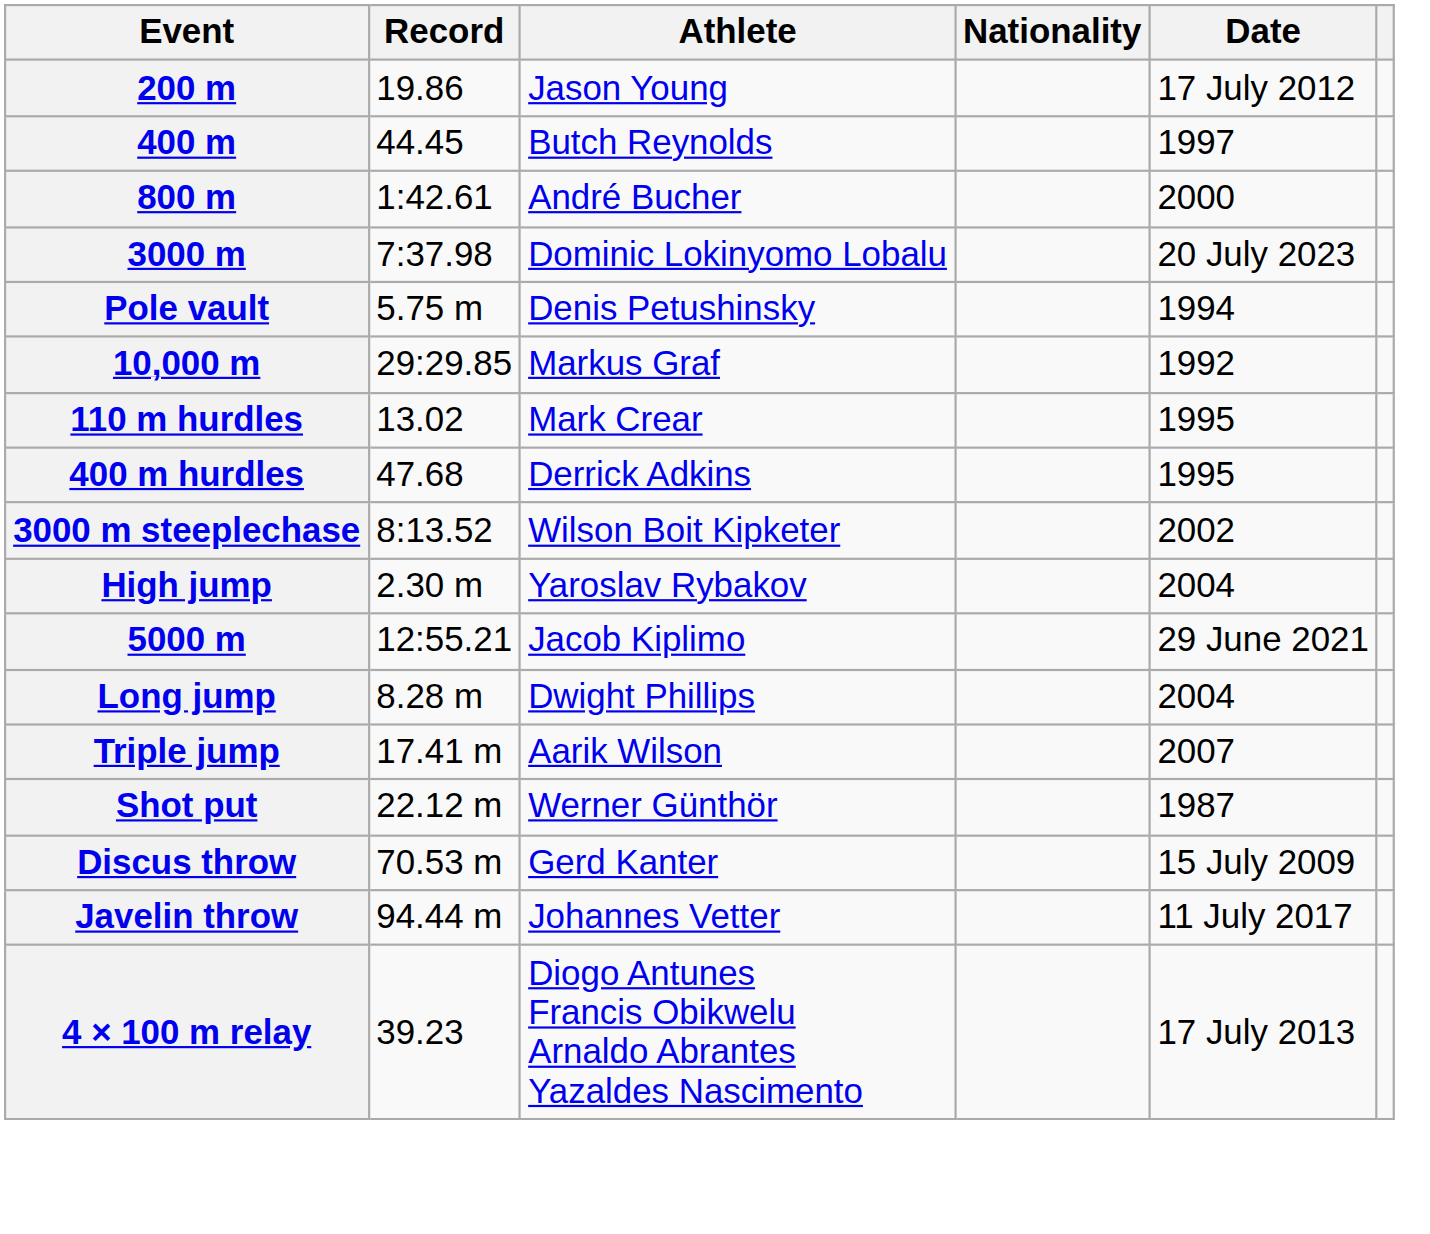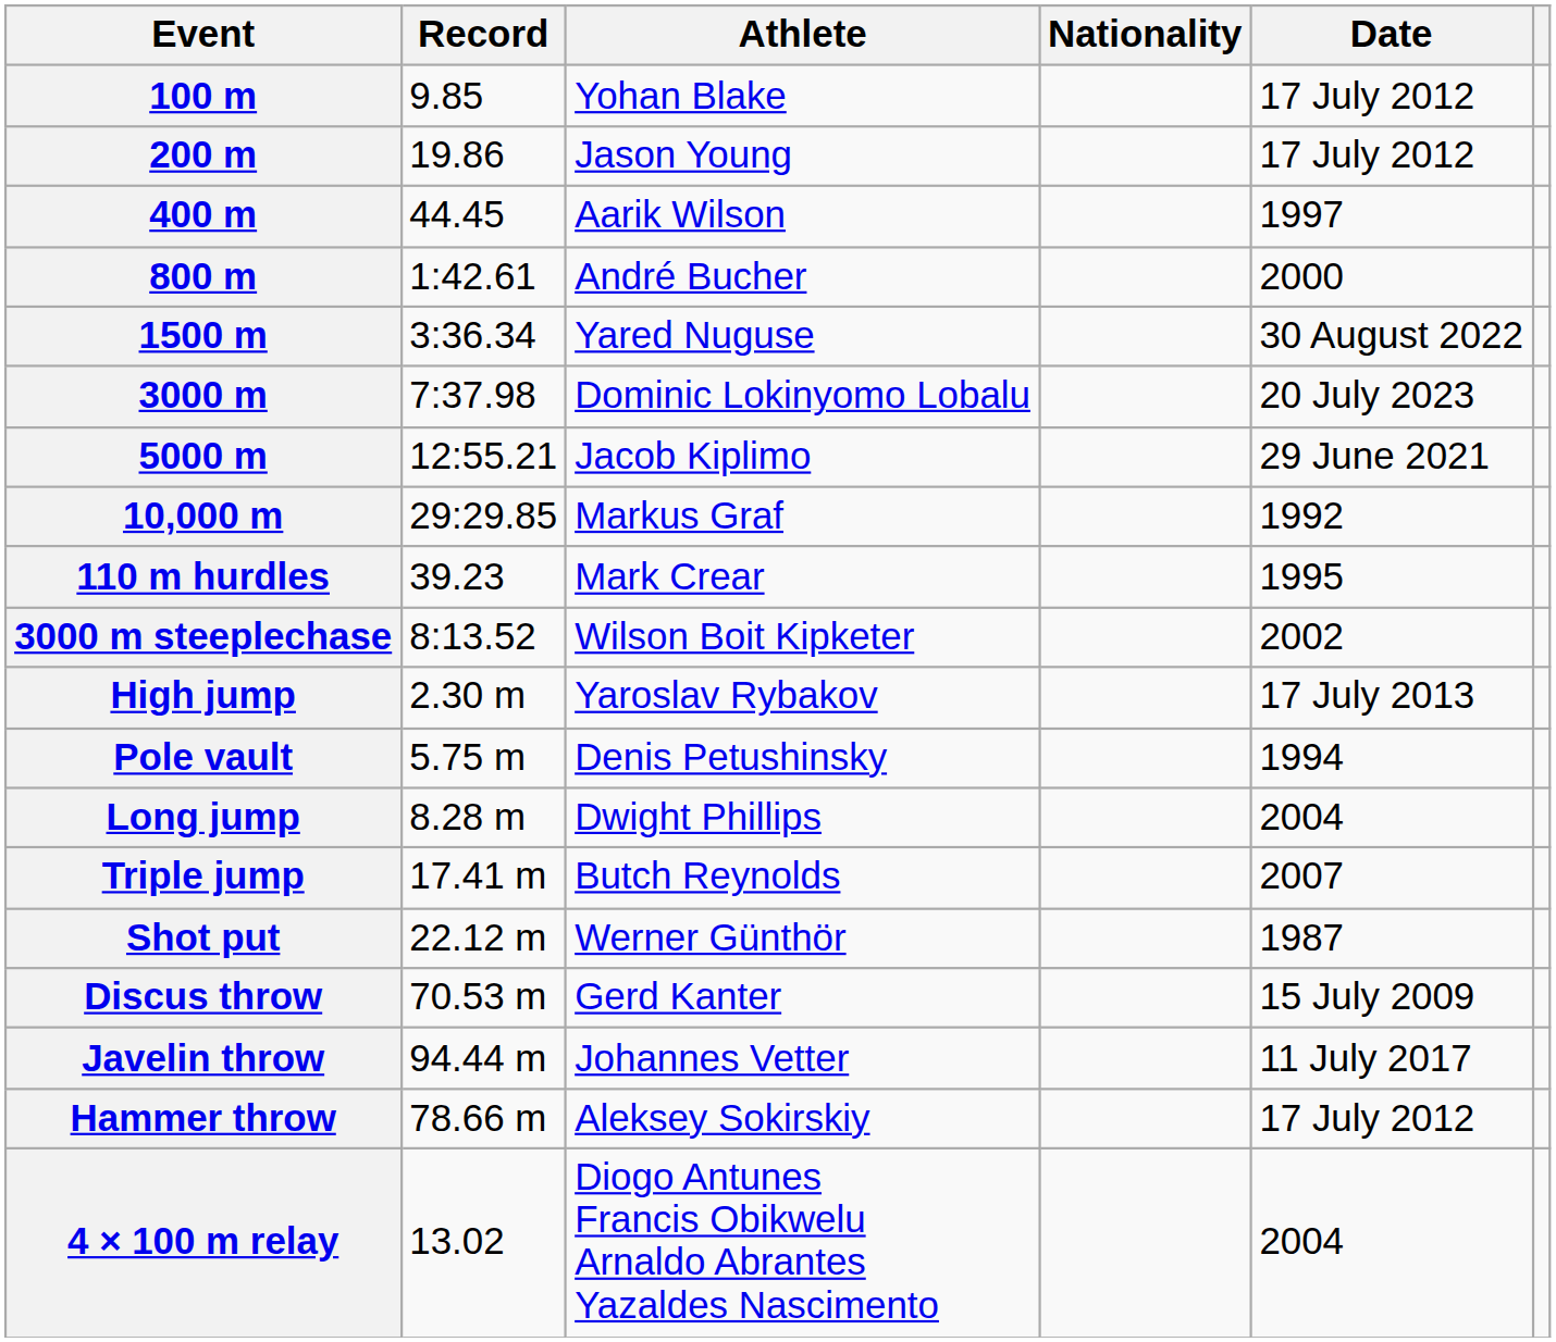+ row: 100 m | 9.85 | Yohan Blake | 17 July 2012
400 m | Athlete: Butch Reynolds -> Aarik Wilson
+ row: 1500 m | 3:36.34 | Yared Nuguse | 30 August 2022
rows swapped: 5000 m <-> Pole vault
110 m hurdles | Record: 13.02 -> 39.23
- row: 400 m hurdles | 47.68 | Derrick Adkins | 1995
High jump | Date: 2004 -> 17 July 2013
Triple jump | Athlete: Aarik Wilson -> Butch Reynolds
+ row: Hammer throw | 78.66 m | Aleksey Sokirskiy | 17 July 2012
4 × 100 m relay | Record: 39.23 -> 13.02
4 × 100 m relay | Date: 17 July 2013 -> 2004
